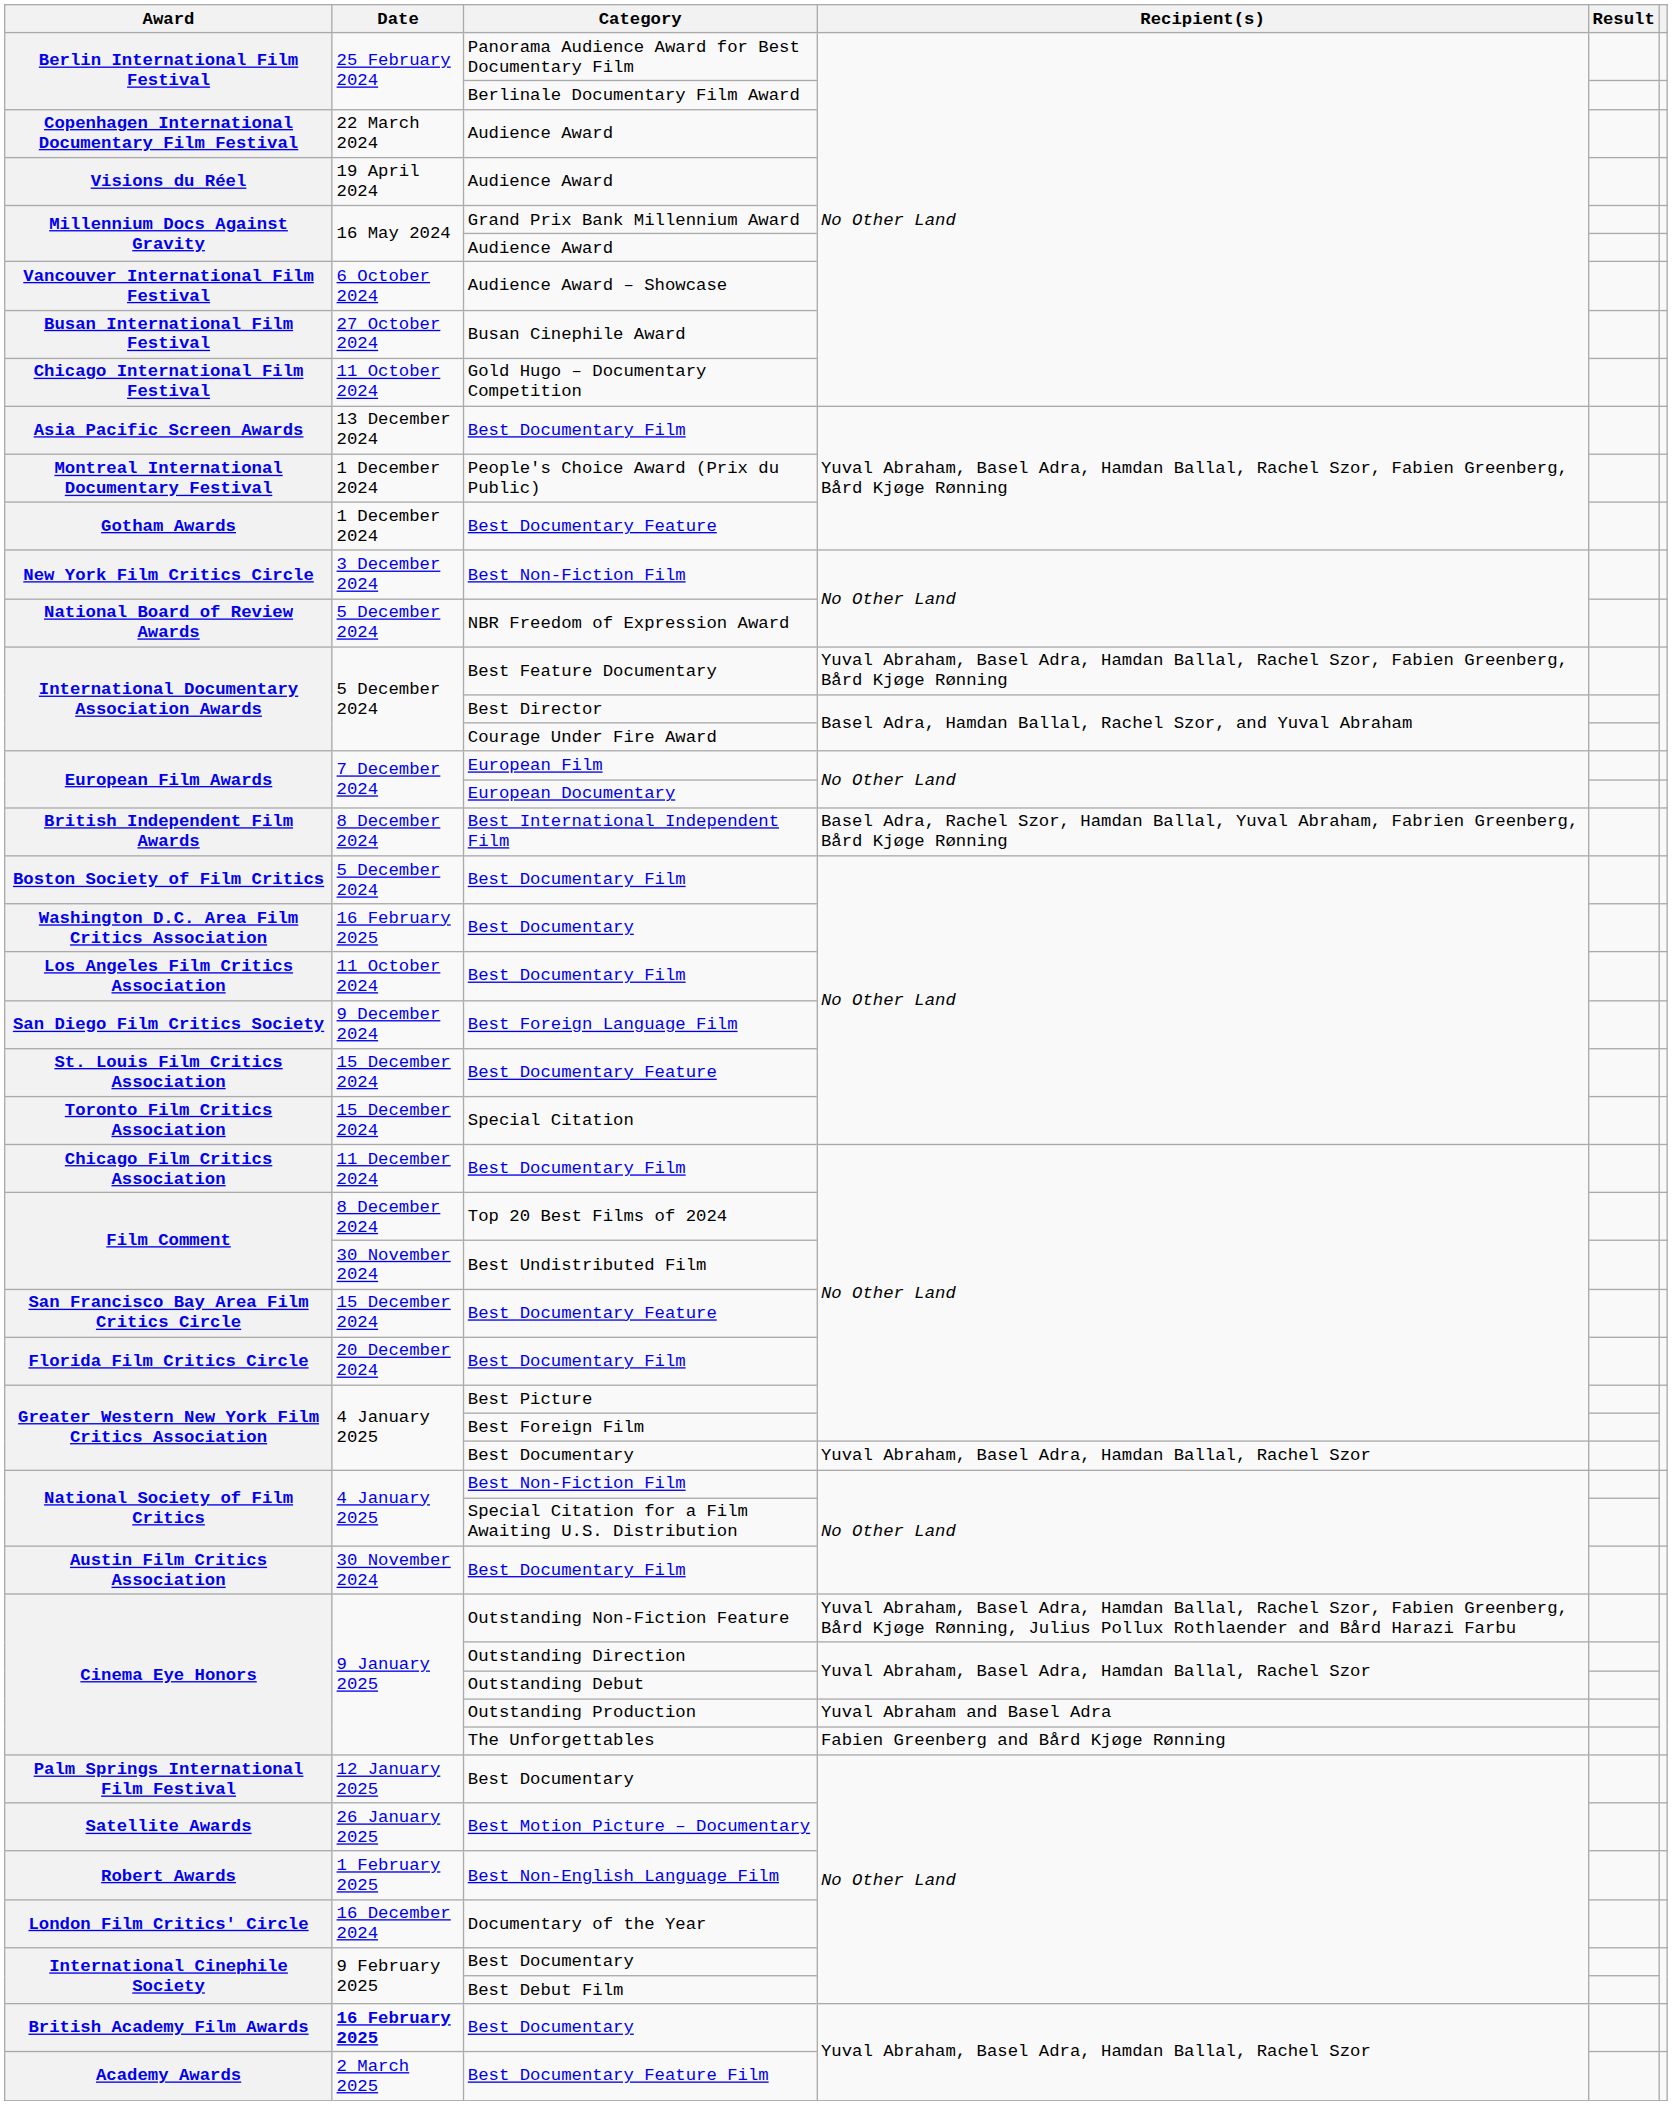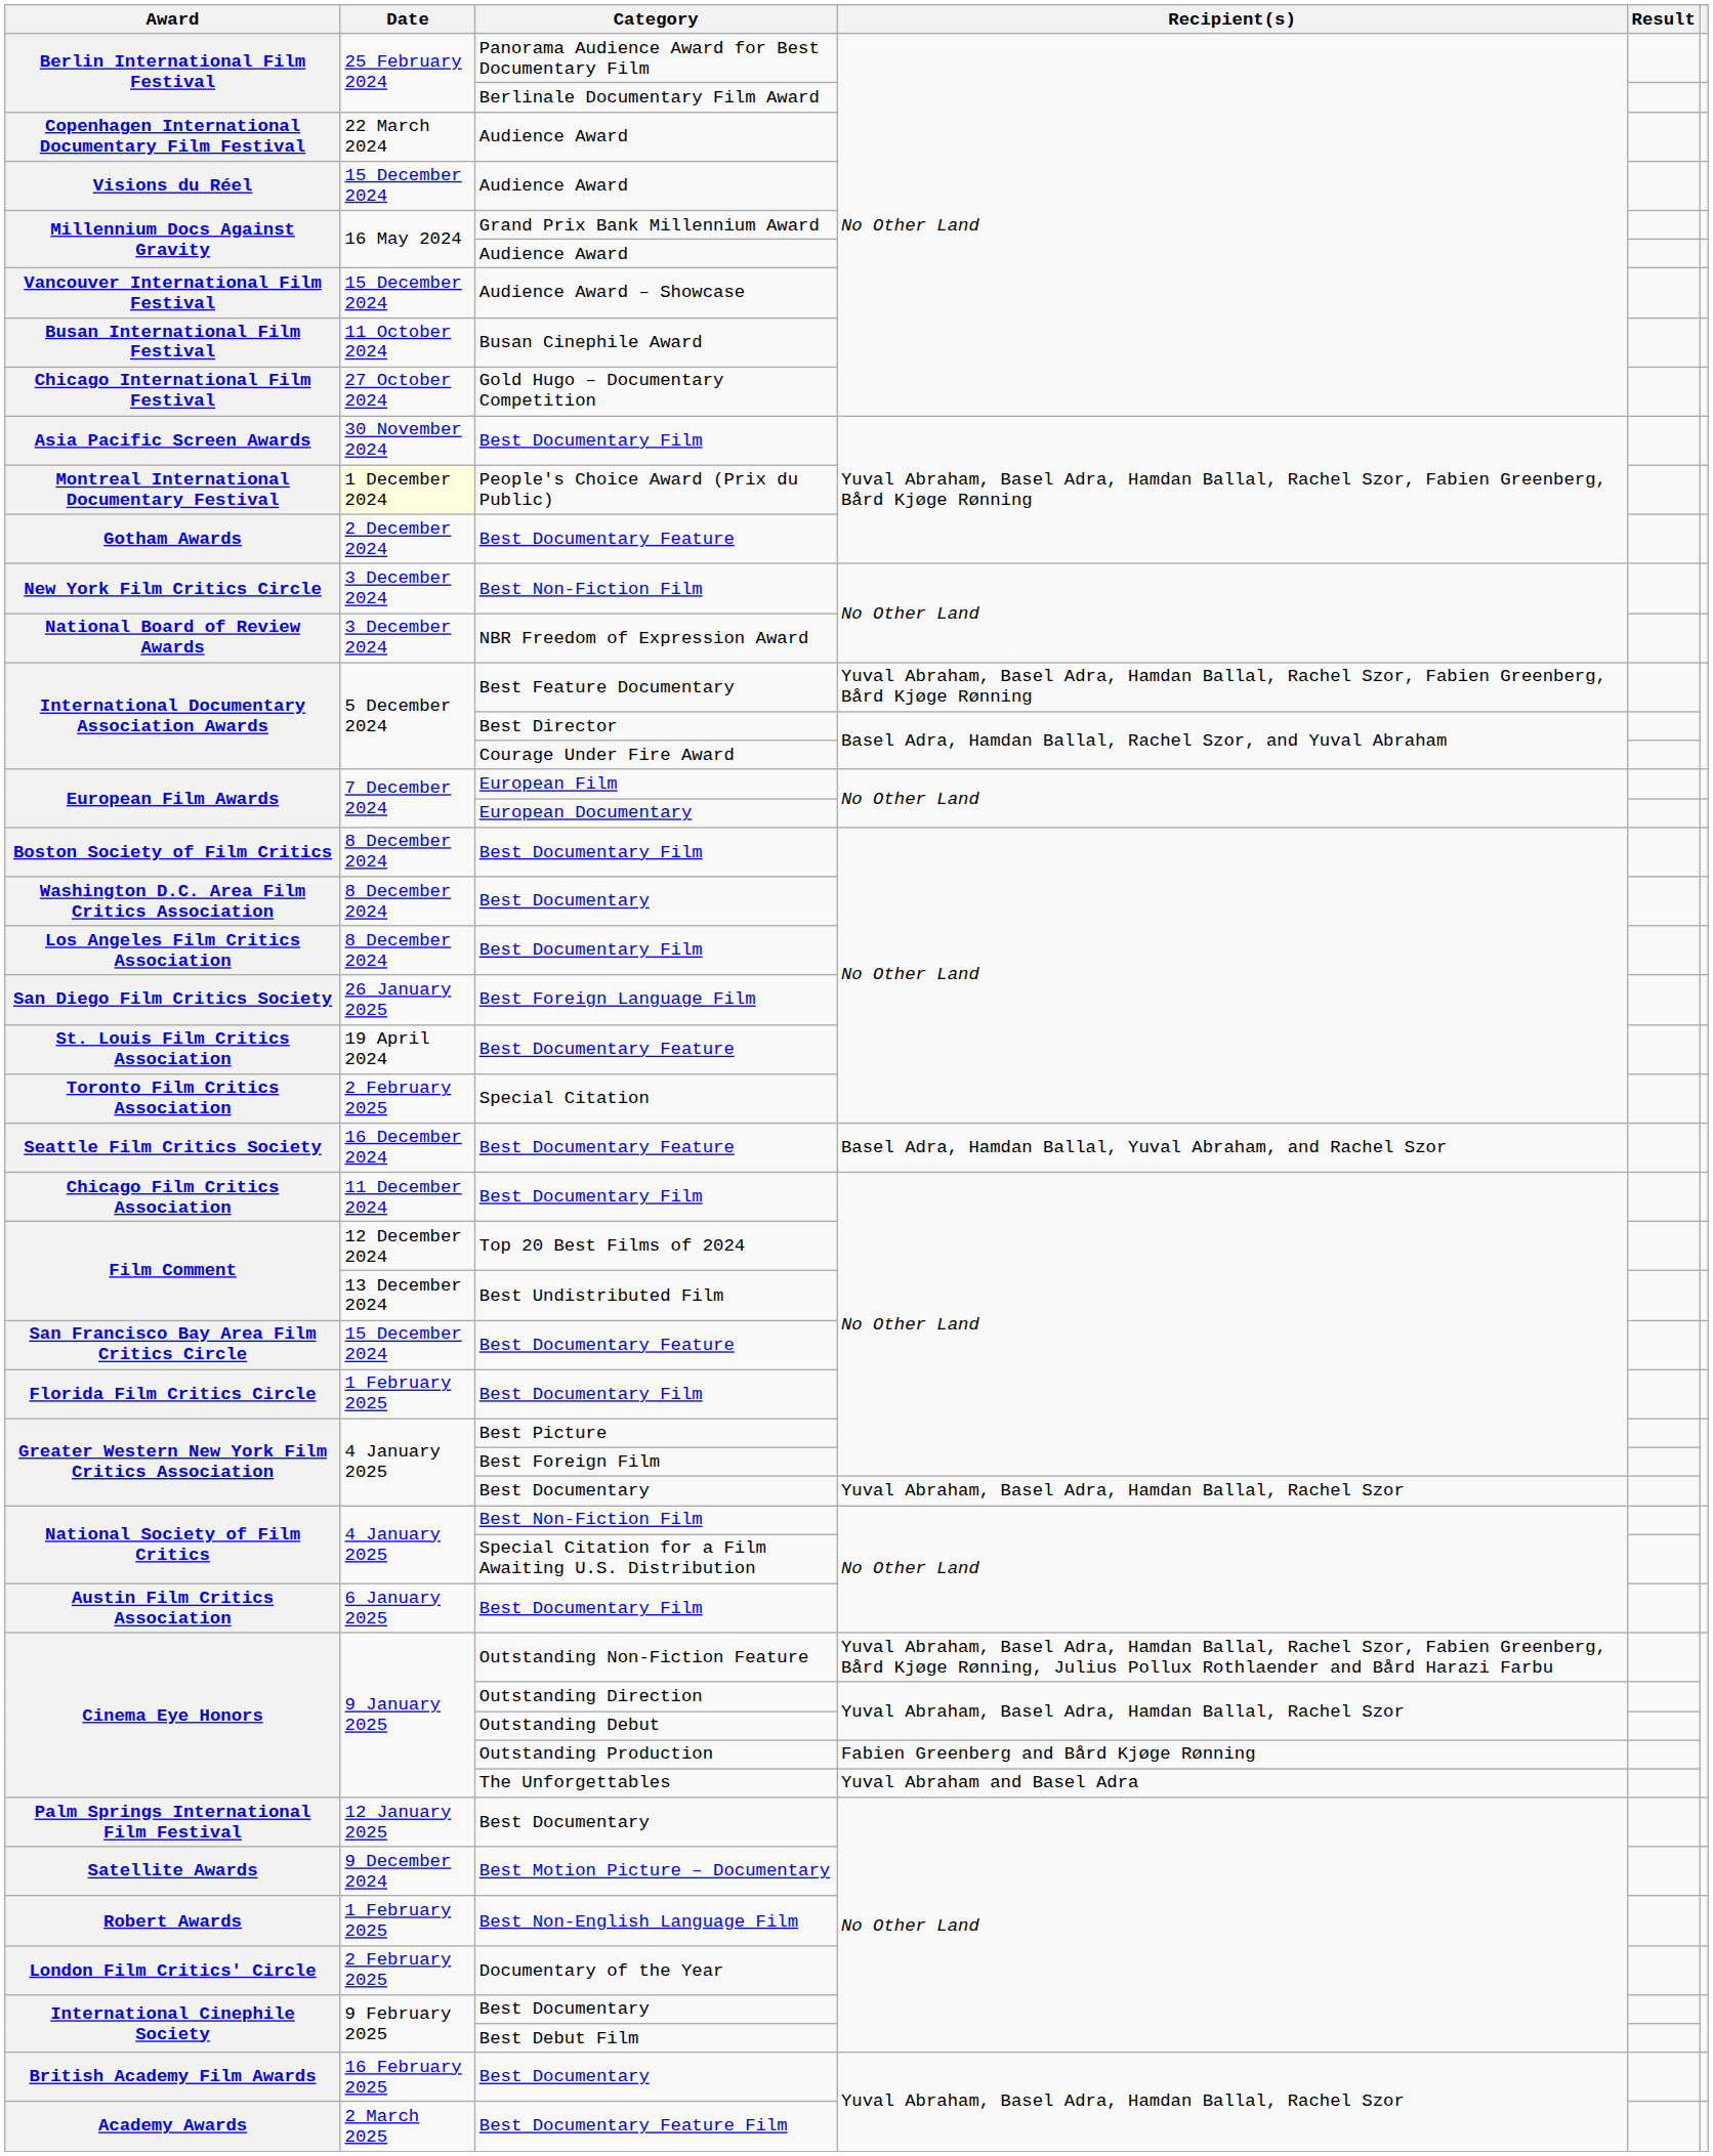Visions du Réel | Date: 19 April 2024 -> 15 December 2024
Vancouver International Film Festival | Date: 6 October 2024 -> 15 December 2024
Busan International Film Festival | Date: 27 October 2024 -> 11 October 2024
Chicago International Film Festival | Date: 11 October 2024 -> 27 October 2024
Asia Pacific Screen Awards | Date: 13 December 2024 -> 30 November 2024
Montreal International Documentary Festival | Date: no background -> lightyellow background
Gotham Awards | Date: 1 December 2024 -> 2 December 2024
National Board of Review Awards | Date: 5 December 2024 -> 3 December 2024
- row: British Independent Film Awards | 8 December 2024 | Best International Independent Film | Basel Adra, Rachel Szor, Hamdan Ballal, Yuval Abraham, Fabrien Greenberg, Bård Kjøge Rønning
Boston Society of Film Critics | Date: 5 December 2024 -> 8 December 2024
Washington D.C. Area Film Critics Association | Date: 16 February 2025 -> 8 December 2024
Los Angeles Film Critics Association | Date: 11 October 2024 -> 8 December 2024
San Diego Film Critics Society | Date: 9 December 2024 -> 26 January 2025
St. Louis Film Critics Association | Date: 15 December 2024 -> 19 April 2024
Toronto Film Critics Association | Date: 15 December 2024 -> 2 February 2025
+ row: Seattle Film Critics Society | 16 December 2024 | Best Documentary Feature | Basel Adra, Hamdan Ballal, Yuval Abraham, and Rachel Szor
Film Comment / Top 20 Best Films of 2024 | Date: 8 December 2024 -> 12 December 2024
Film Comment / Best Undistributed Film | Date: 30 November 2024 -> 13 December 2024
Florida Film Critics Circle | Date: 20 December 2024 -> 1 February 2025
Austin Film Critics Association | Date: 30 November 2024 -> 6 January 2025
Cinema Eye Honors / Outstanding Production | Recipient(s): Yuval Abraham and Basel Adra -> Fabien Greenberg and Bård Kjøge Rønning
Cinema Eye Honors / The Unforgettables | Recipient(s): Fabien Greenberg and Bård Kjøge Rønning -> Yuval Abraham and Basel Adra
Satellite Awards | Date: 26 January 2025 -> 9 December 2024
London Film Critics' Circle | Date: 16 December 2024 -> 2 February 2025
British Academy Film Awards | Date: bold -> normal
